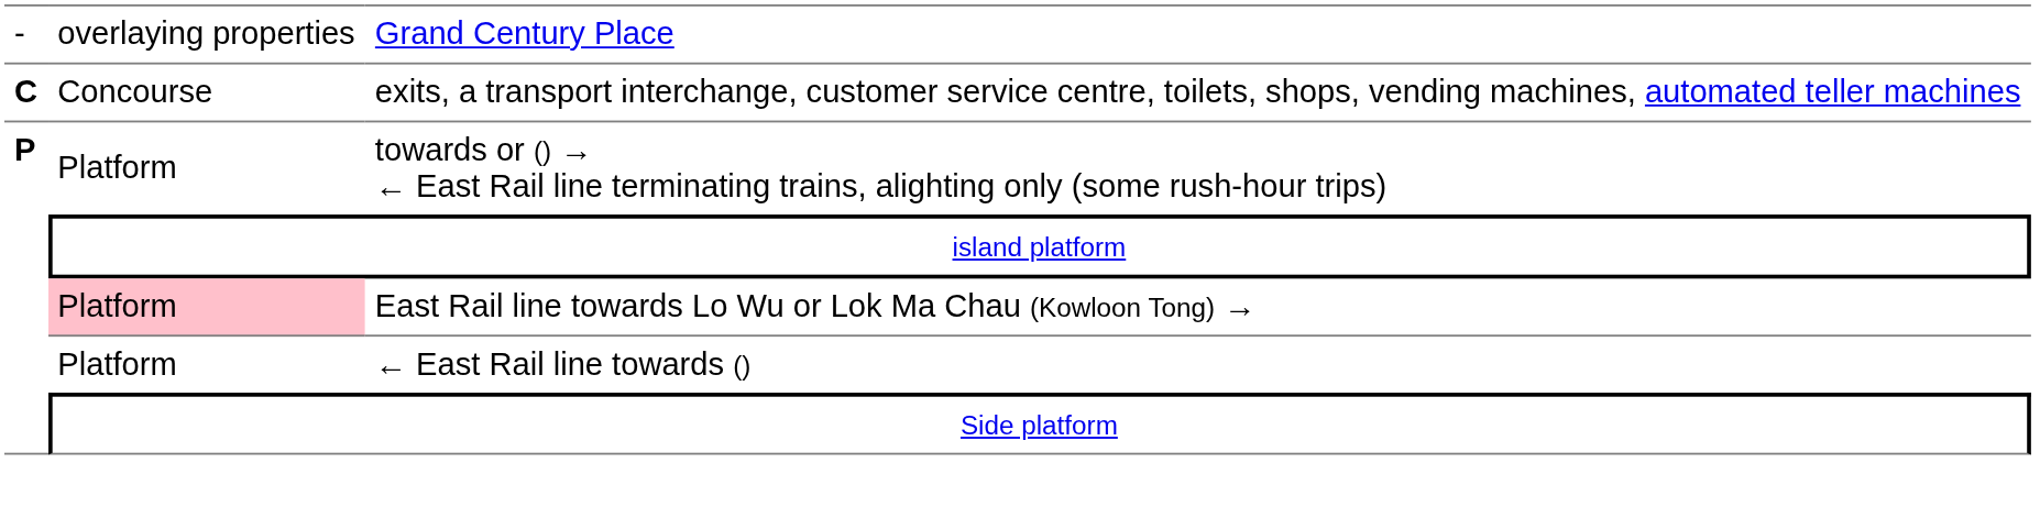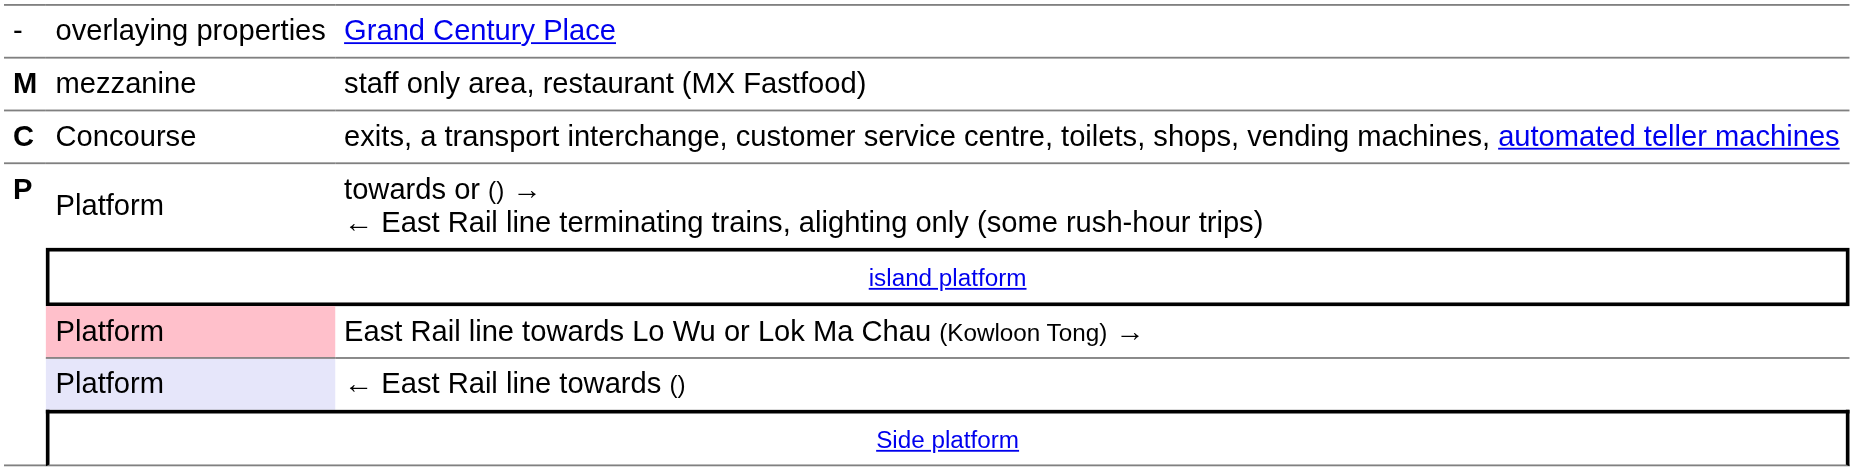+ row: M | mezzanine | staff only area, restaurant (MX Fastfood)
← East Rail line towards () | column 2: no background -> lavender background
